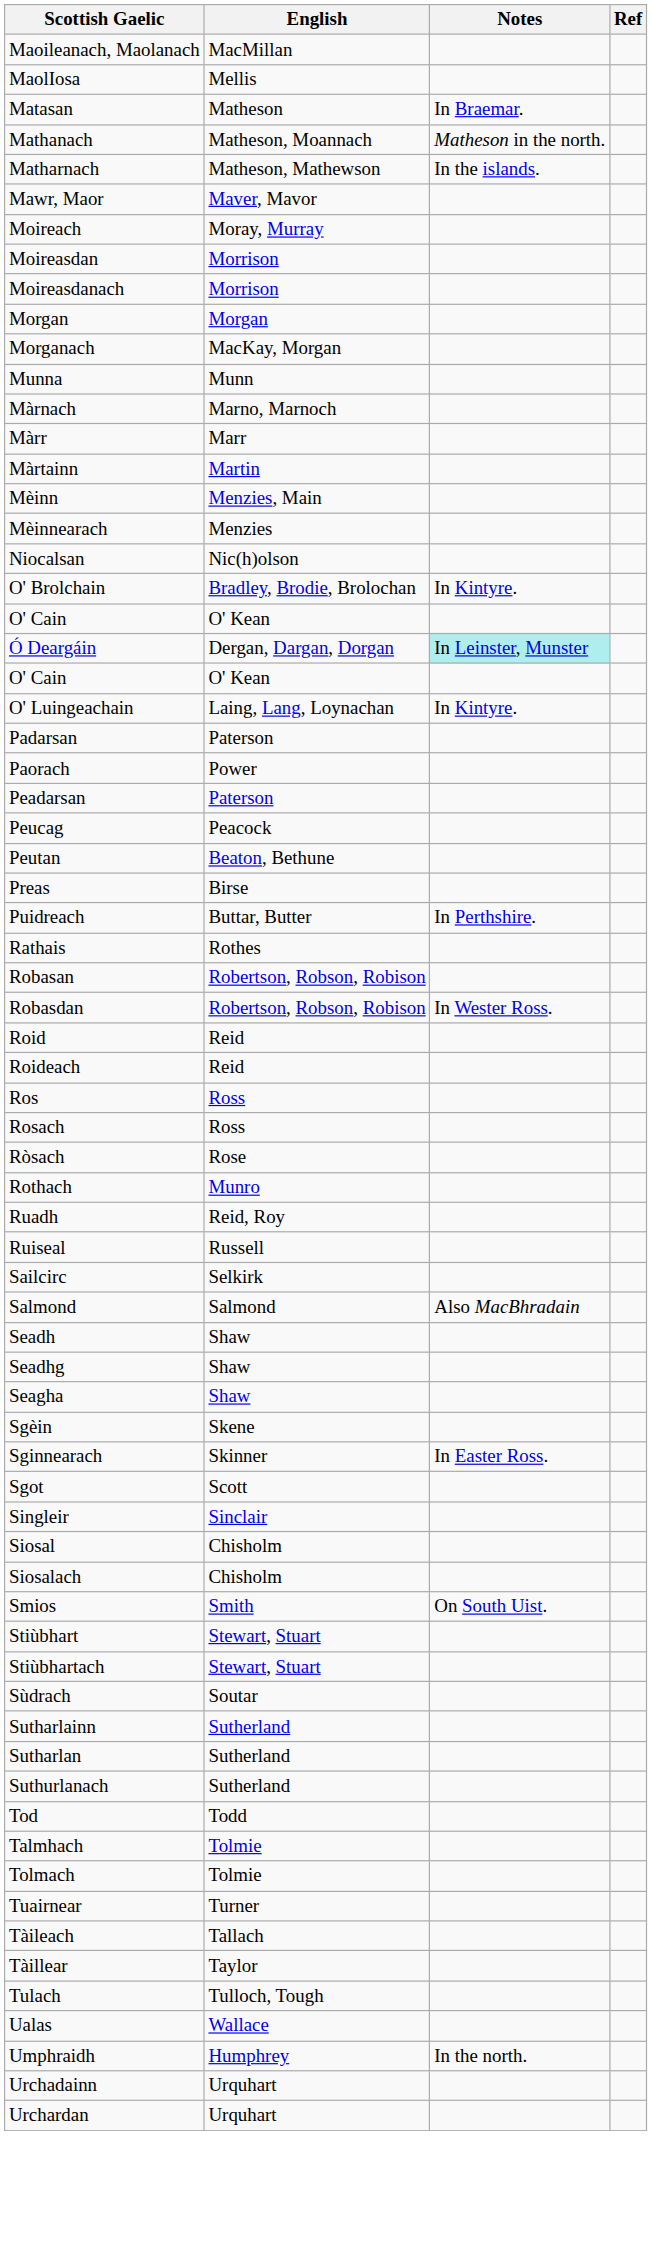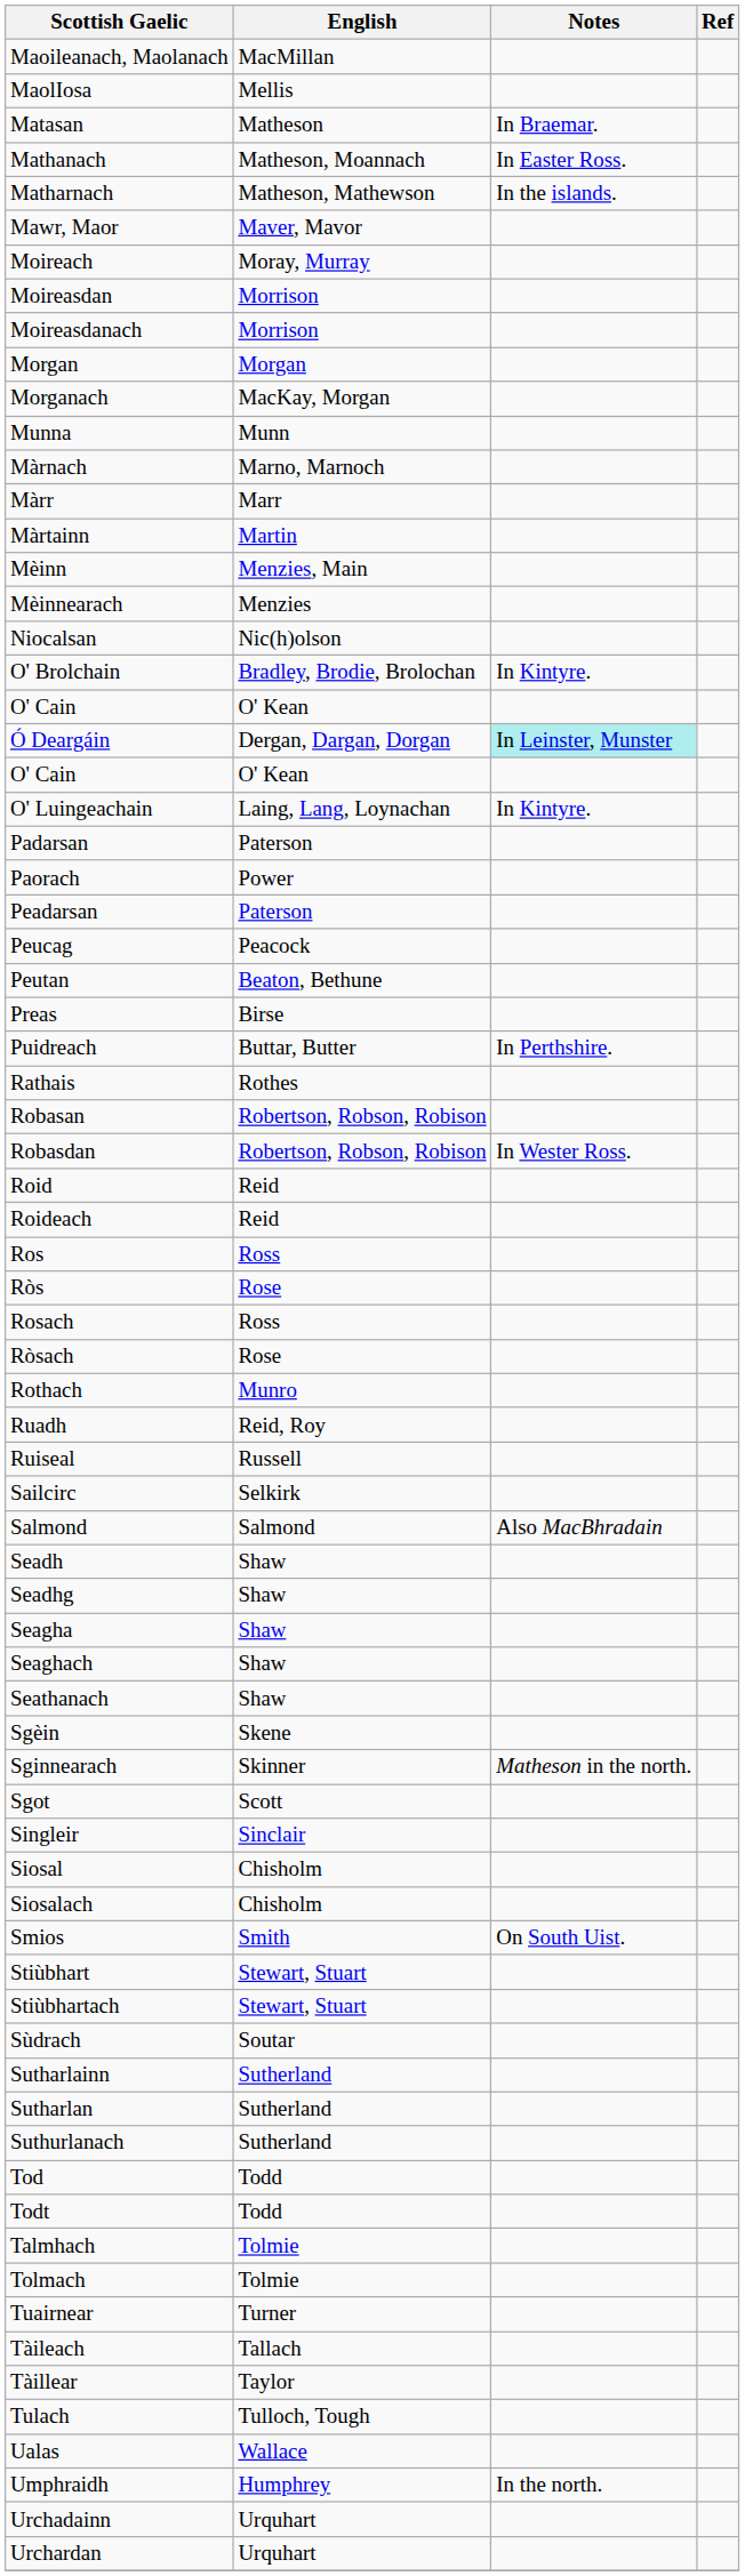Mathanach | Notes: Matheson in the north. -> In Easter Ross.
+ row: Ròs | Rose
+ row: Seaghach | Shaw
+ row: Seathanach | Shaw
Sginnearach | Notes: In Easter Ross. -> Matheson in the north.
+ row: Todt | Todd
